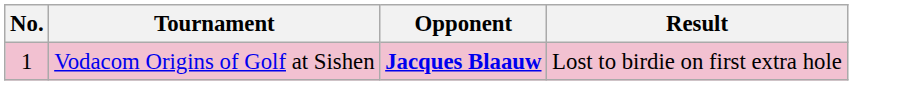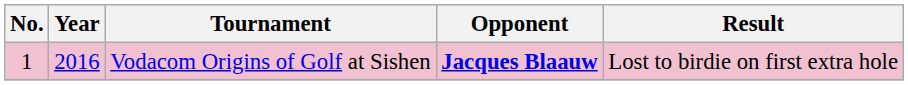+ column: Year | 2016
